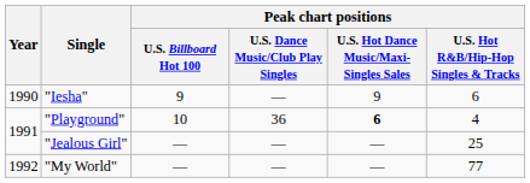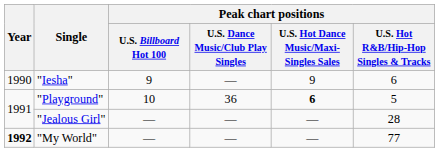"Playground" | Peak chart positions / U.S. Hot R&B/Hip-Hop Singles & Tracks: 4 -> 5
"Jealous Girl" | Peak chart positions / U.S. Hot R&B/Hip-Hop Singles & Tracks: 25 -> 28
"My World" | Year: normal -> bold
